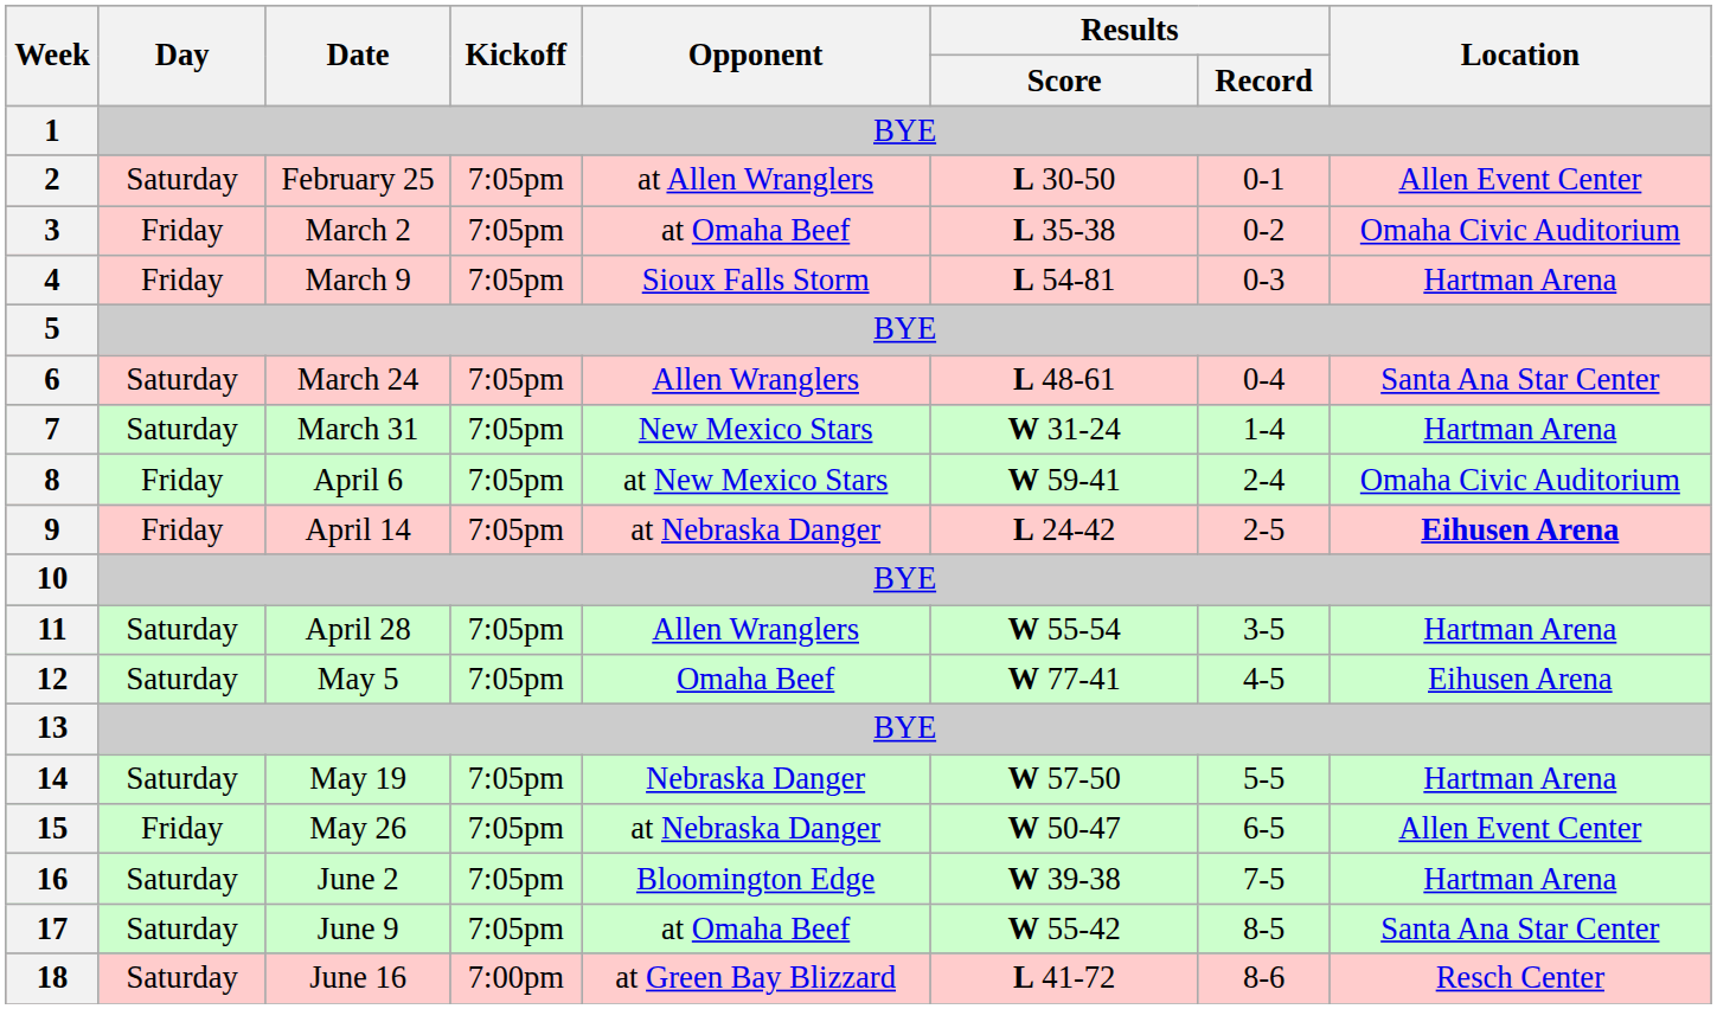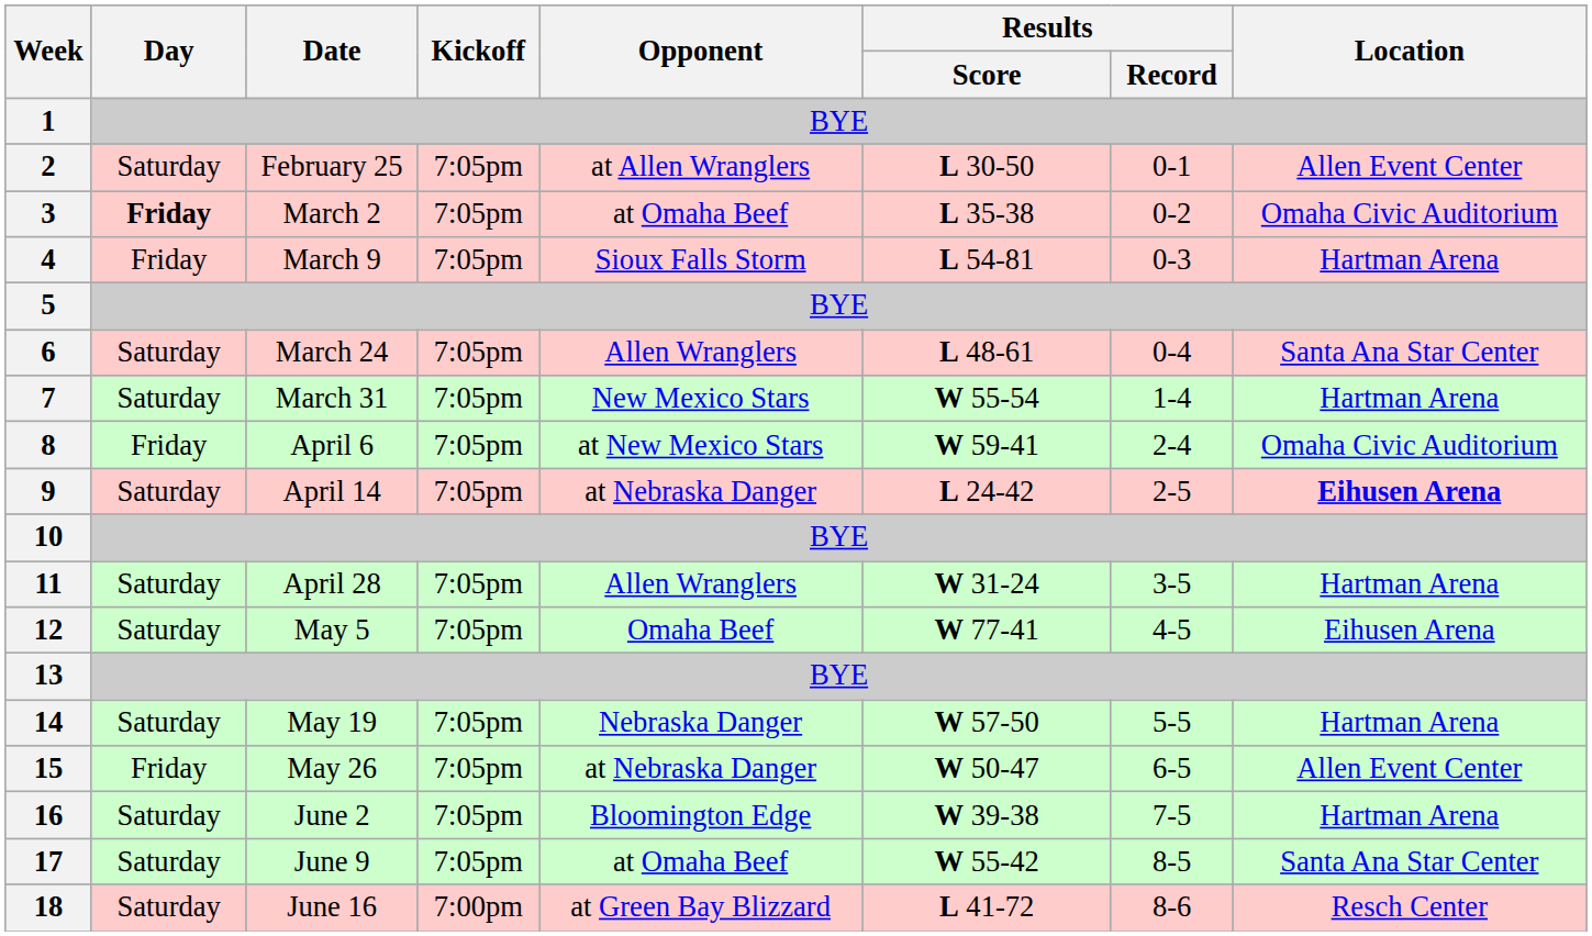3 | Day: normal -> bold
7 | Results / Score: W 31-24 -> W 55-54
9 | Day: Friday -> Saturday
11 | Results / Score: W 55-54 -> W 31-24
